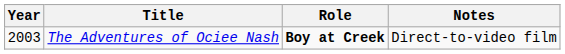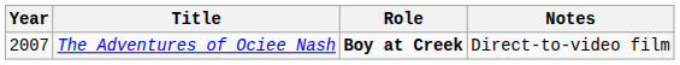The Adventures of Ociee Nash | Year: 2003 -> 2007
